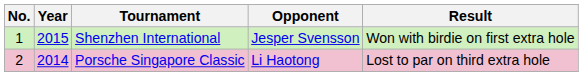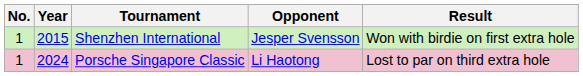Porsche Singapore Classic | No.: 2 -> 1
Porsche Singapore Classic | Year: 2014 -> 2024
